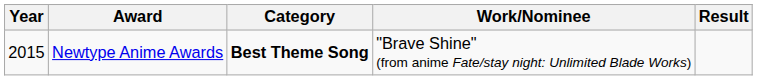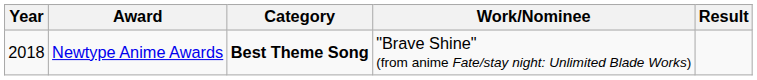Newtype Anime Awards | Year: 2015 -> 2018
